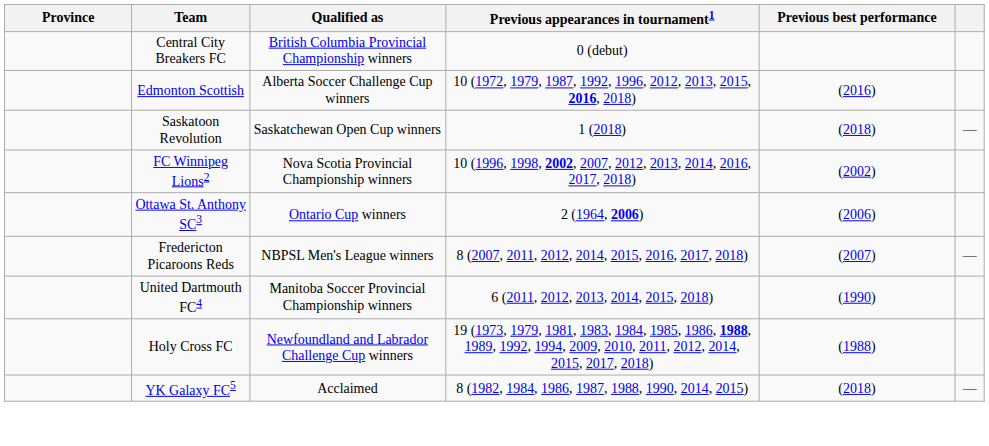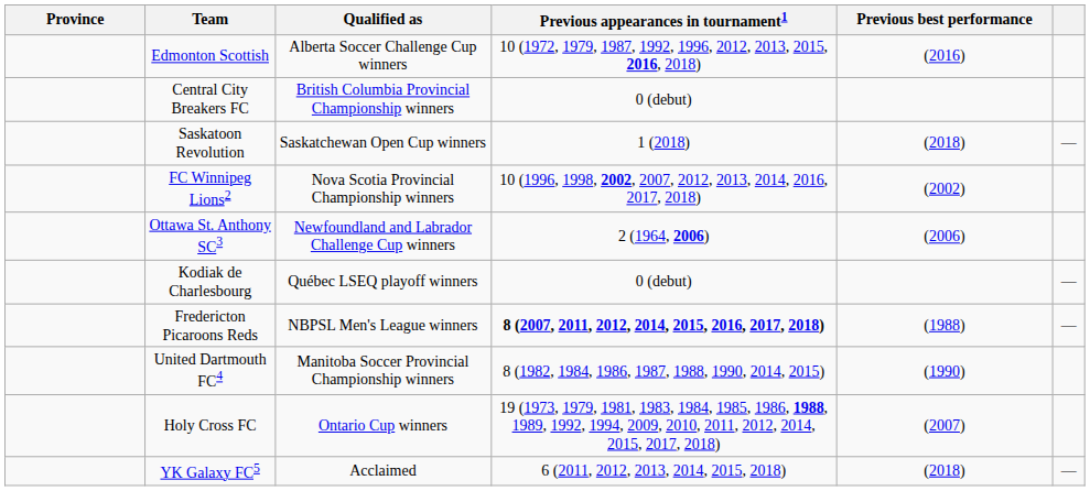rows swapped: Central City Breakers FC <-> Edmonton Scottish
Ottawa St. Anthony SC3 | Qualified as: Ontario Cup winners -> Newfoundland and Labrador Challenge Cup winners
+ row: Kodiak de Charlesbourg | Québec LSEQ playoff winners | 0 (debut) | —
Fredericton Picaroons Reds | Previous appearances in tournament1: normal -> bold
Fredericton Picaroons Reds | Previous best performance: (2007) -> (1988)
United Dartmouth FC4 | Previous appearances in tournament1: 6 (2011, 2012, 2013, 2014, 2015, 2018) -> 8 (1982, 1984, 1986, 1987, 1988, 1990, 2014, 2015)
Holy Cross FC | Qualified as: Newfoundland and Labrador Challenge Cup winners -> Ontario Cup winners
Holy Cross FC | Previous best performance: (1988) -> (2007)
YK Galaxy FC5 | Previous appearances in tournament1: 8 (1982, 1984, 1986, 1987, 1988, 1990, 2014, 2015) -> 6 (2011, 2012, 2013, 2014, 2015, 2018)
